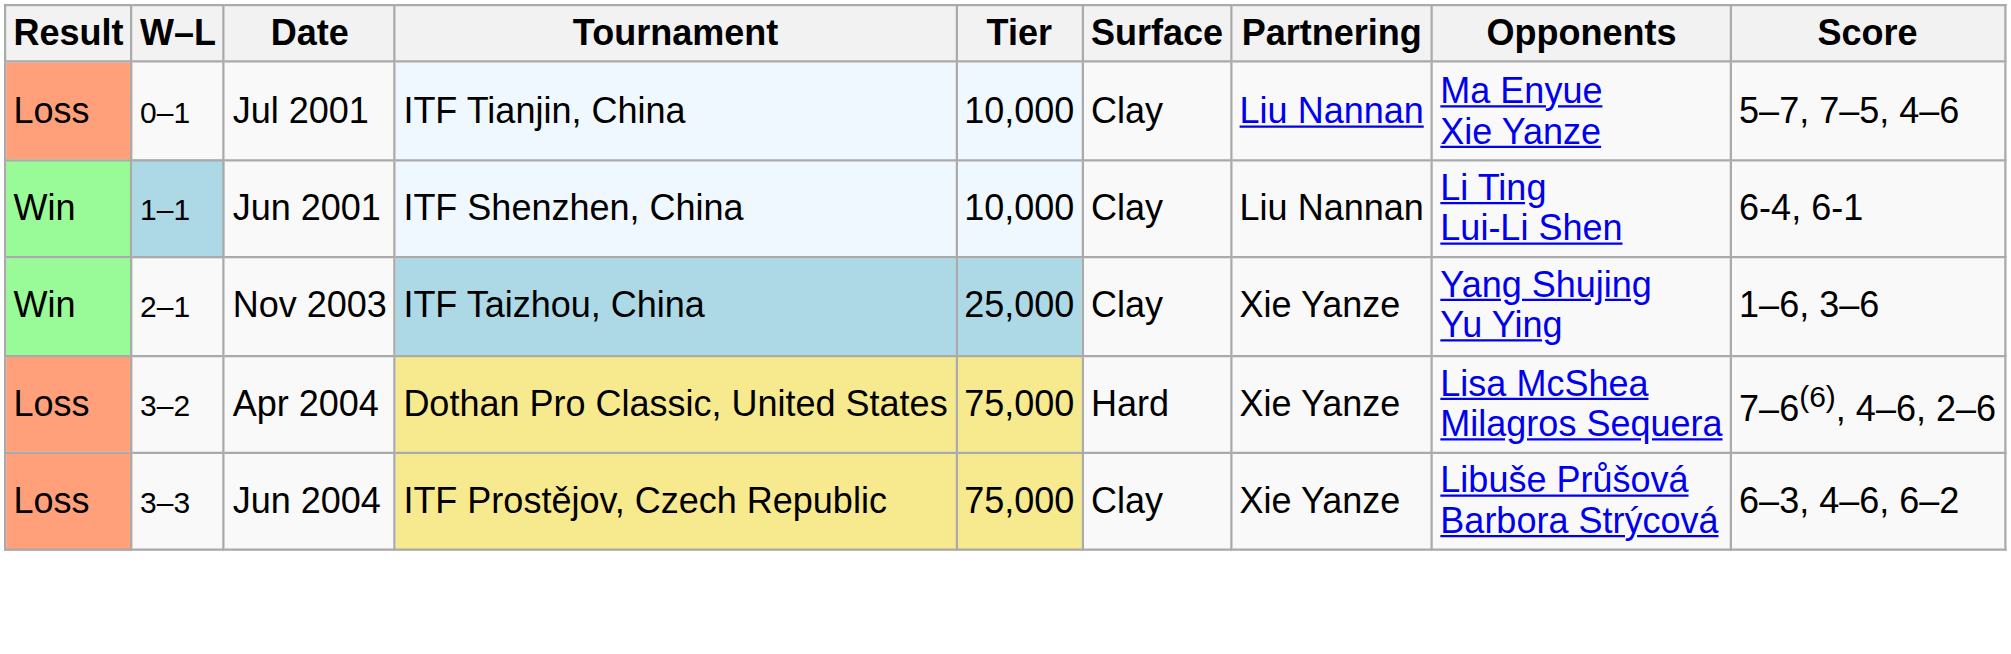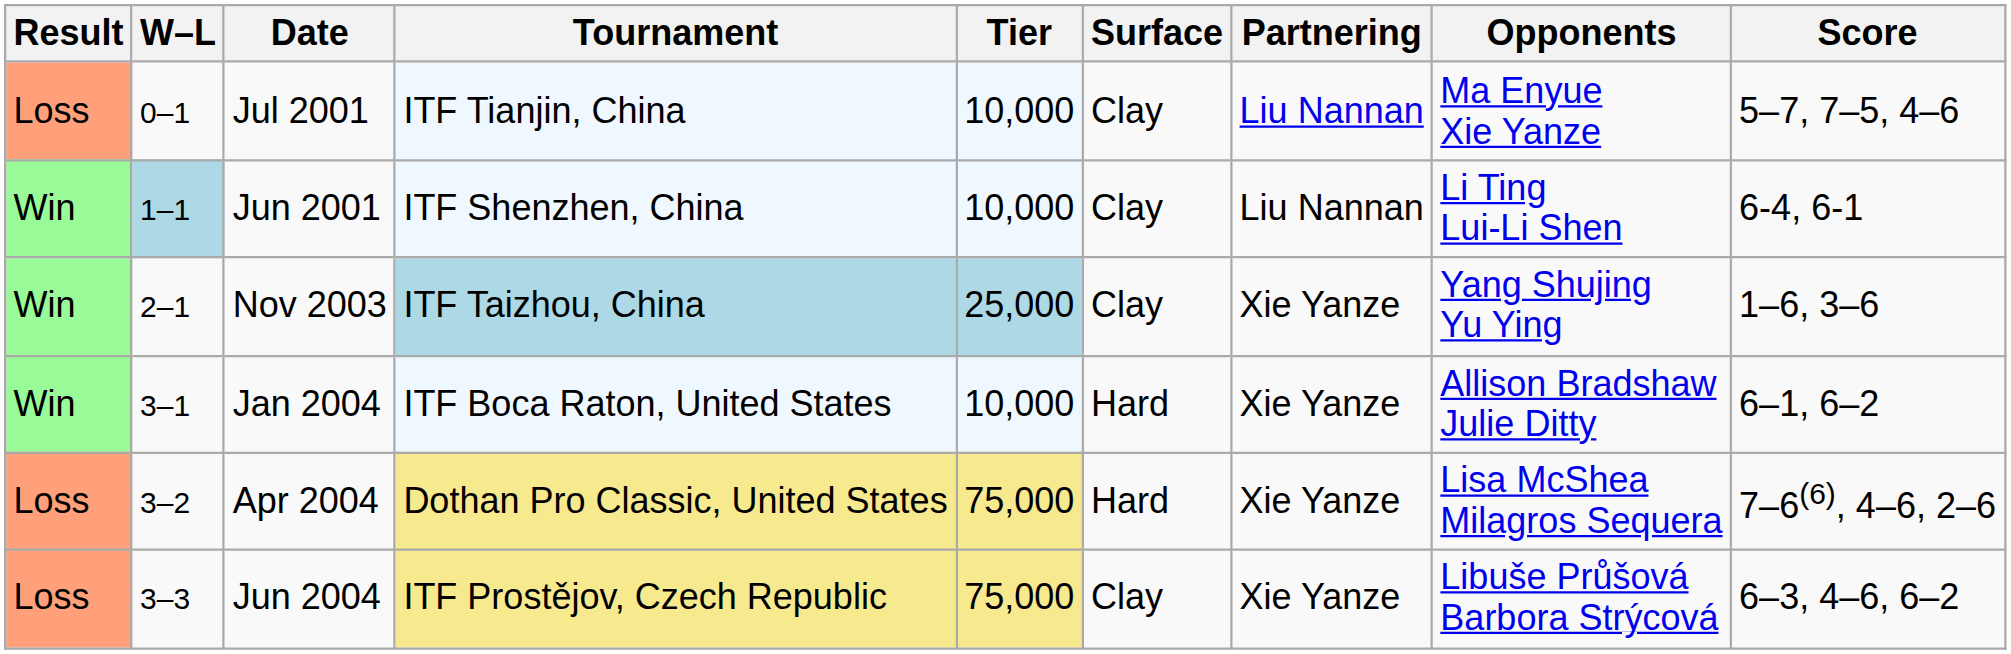+ row: Win | 3–1 | Jan 2004 | ITF Boca Raton, United States | 10,000 | Hard | Xie Yanze | Allison Bradshaw Julie Ditty | 6–1, 6–2
